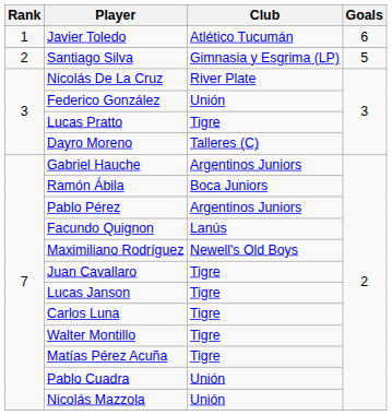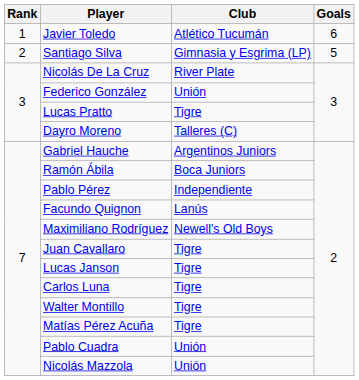Pablo Pérez | Club: Argentinos Juniors -> Independiente
